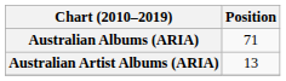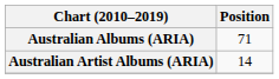Australian Artist Albums (ARIA) | Position: 13 -> 14
